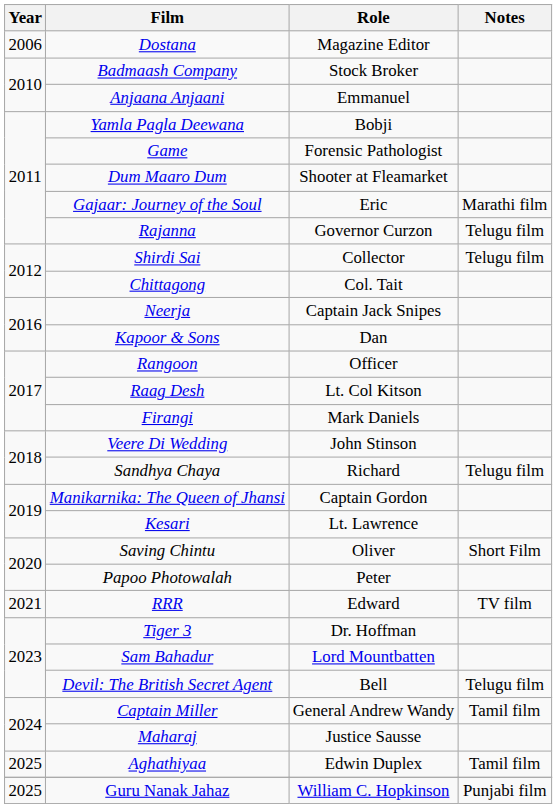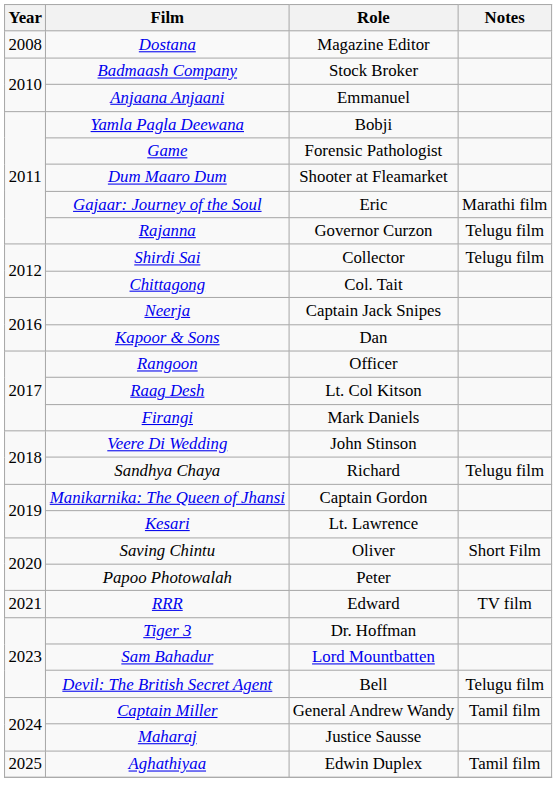Dostana | Year: 2006 -> 2008
- row: 2025 | Guru Nanak Jahaz | William C. Hopkinson | Punjabi film
